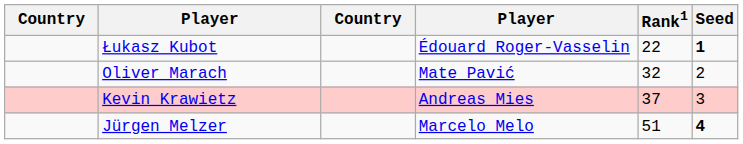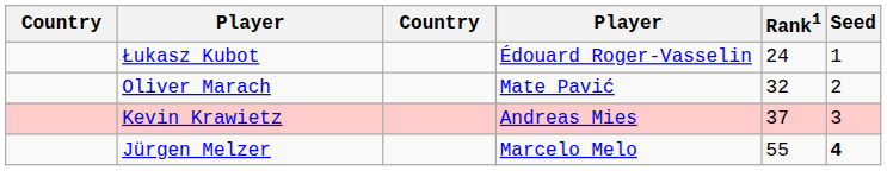Łukasz Kubot | Rank1: 22 -> 24
Łukasz Kubot | Seed: bold -> normal
Jürgen Melzer | Rank1: 51 -> 55
